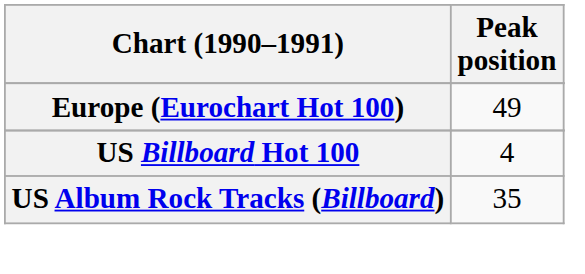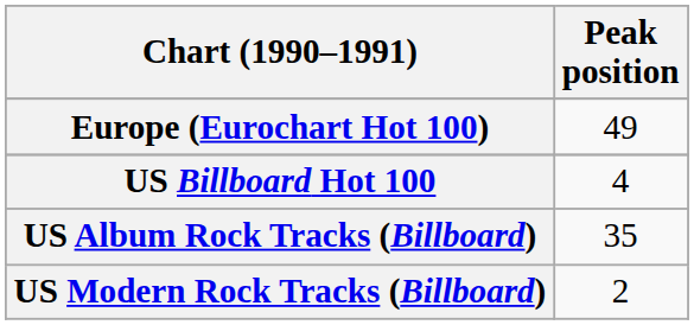+ row: US Modern Rock Tracks (Billboard) | 2
